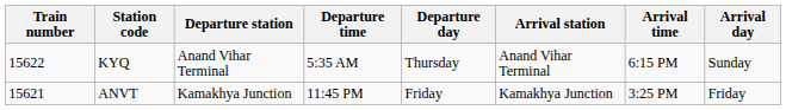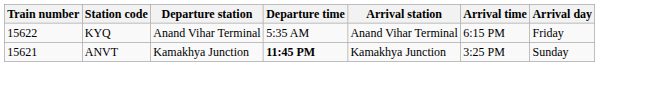- column: Departure day | Thursday | Friday
KYQ | Arrival day: Sunday -> Friday
ANVT | Departure time: normal -> bold
ANVT | Arrival day: Friday -> Sunday
